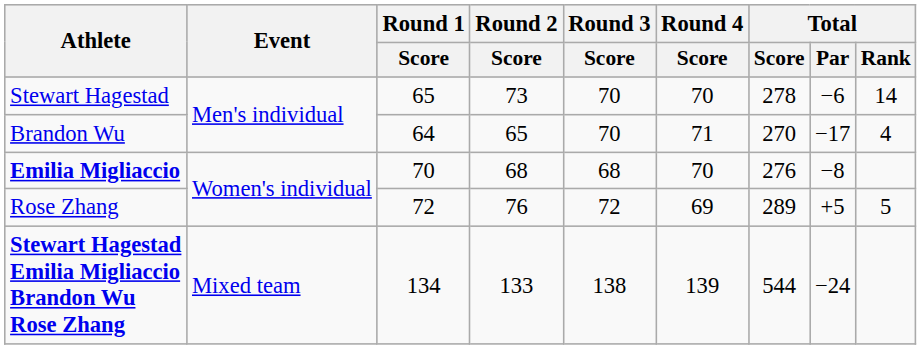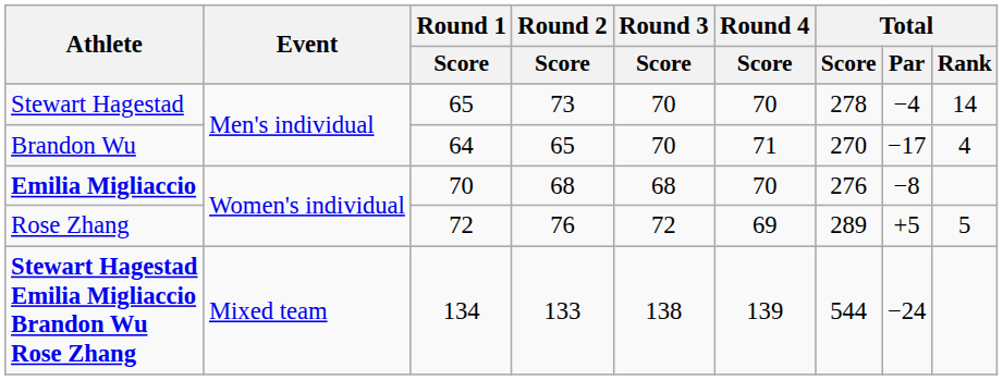Stewart Hagestad | Total / Par: −6 -> −4
